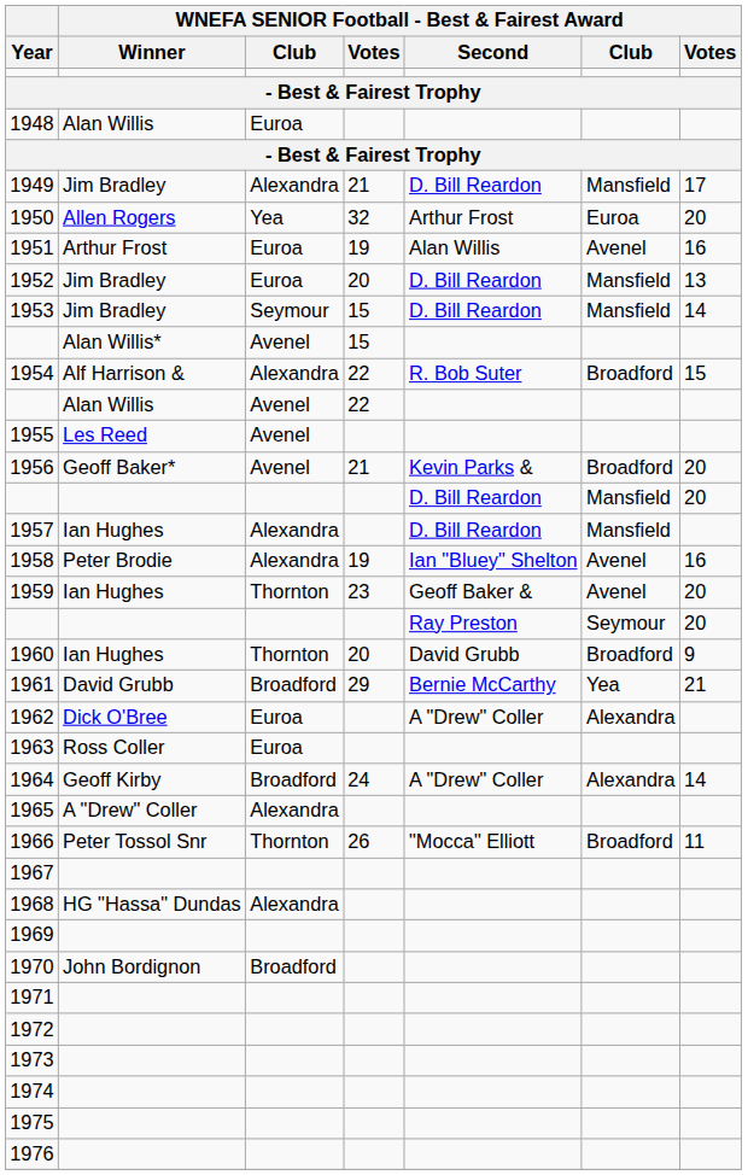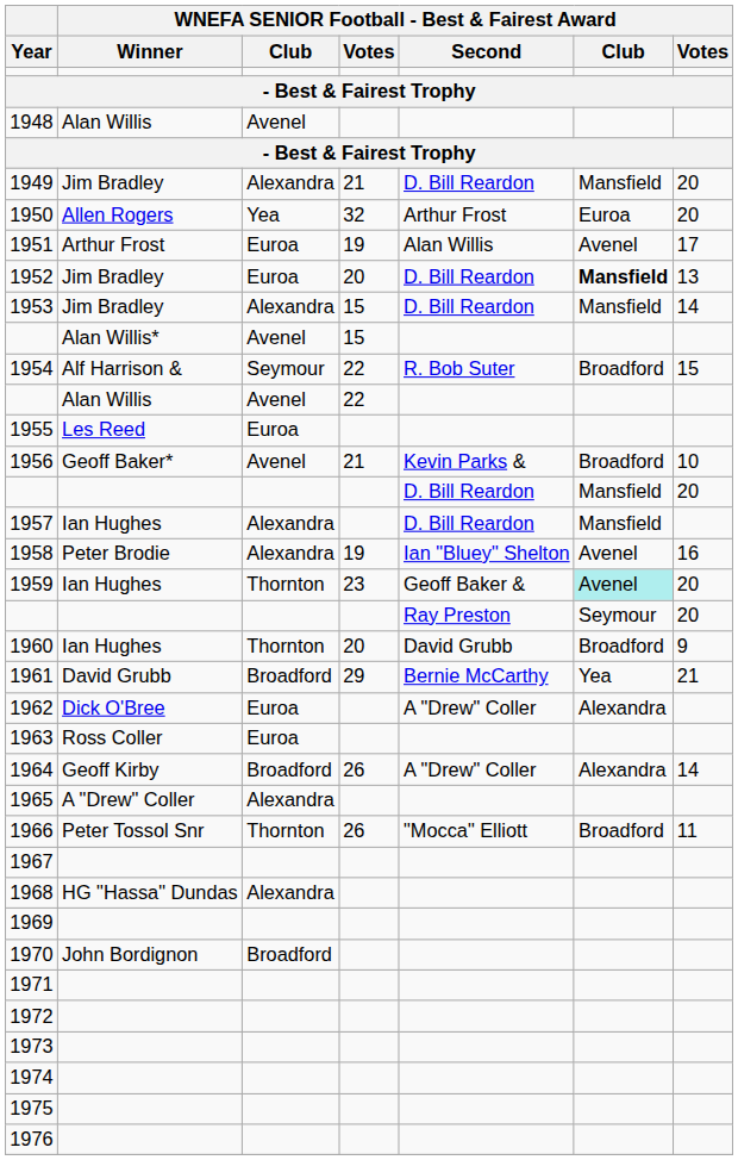1948 | column 3: Euroa -> Avenel
1949 | column 7: 17 -> 20
1951 | column 7: 16 -> 17
1952 | column 6: normal -> bold
1953 | column 3: Seymour -> Alexandra
1954 | column 3: Alexandra -> Seymour
1955 | column 3: Avenel -> Euroa
1956 | column 7: 20 -> 10
1959 | column 6: no background -> paleturquoise background
1964 | column 4: 24 -> 26
